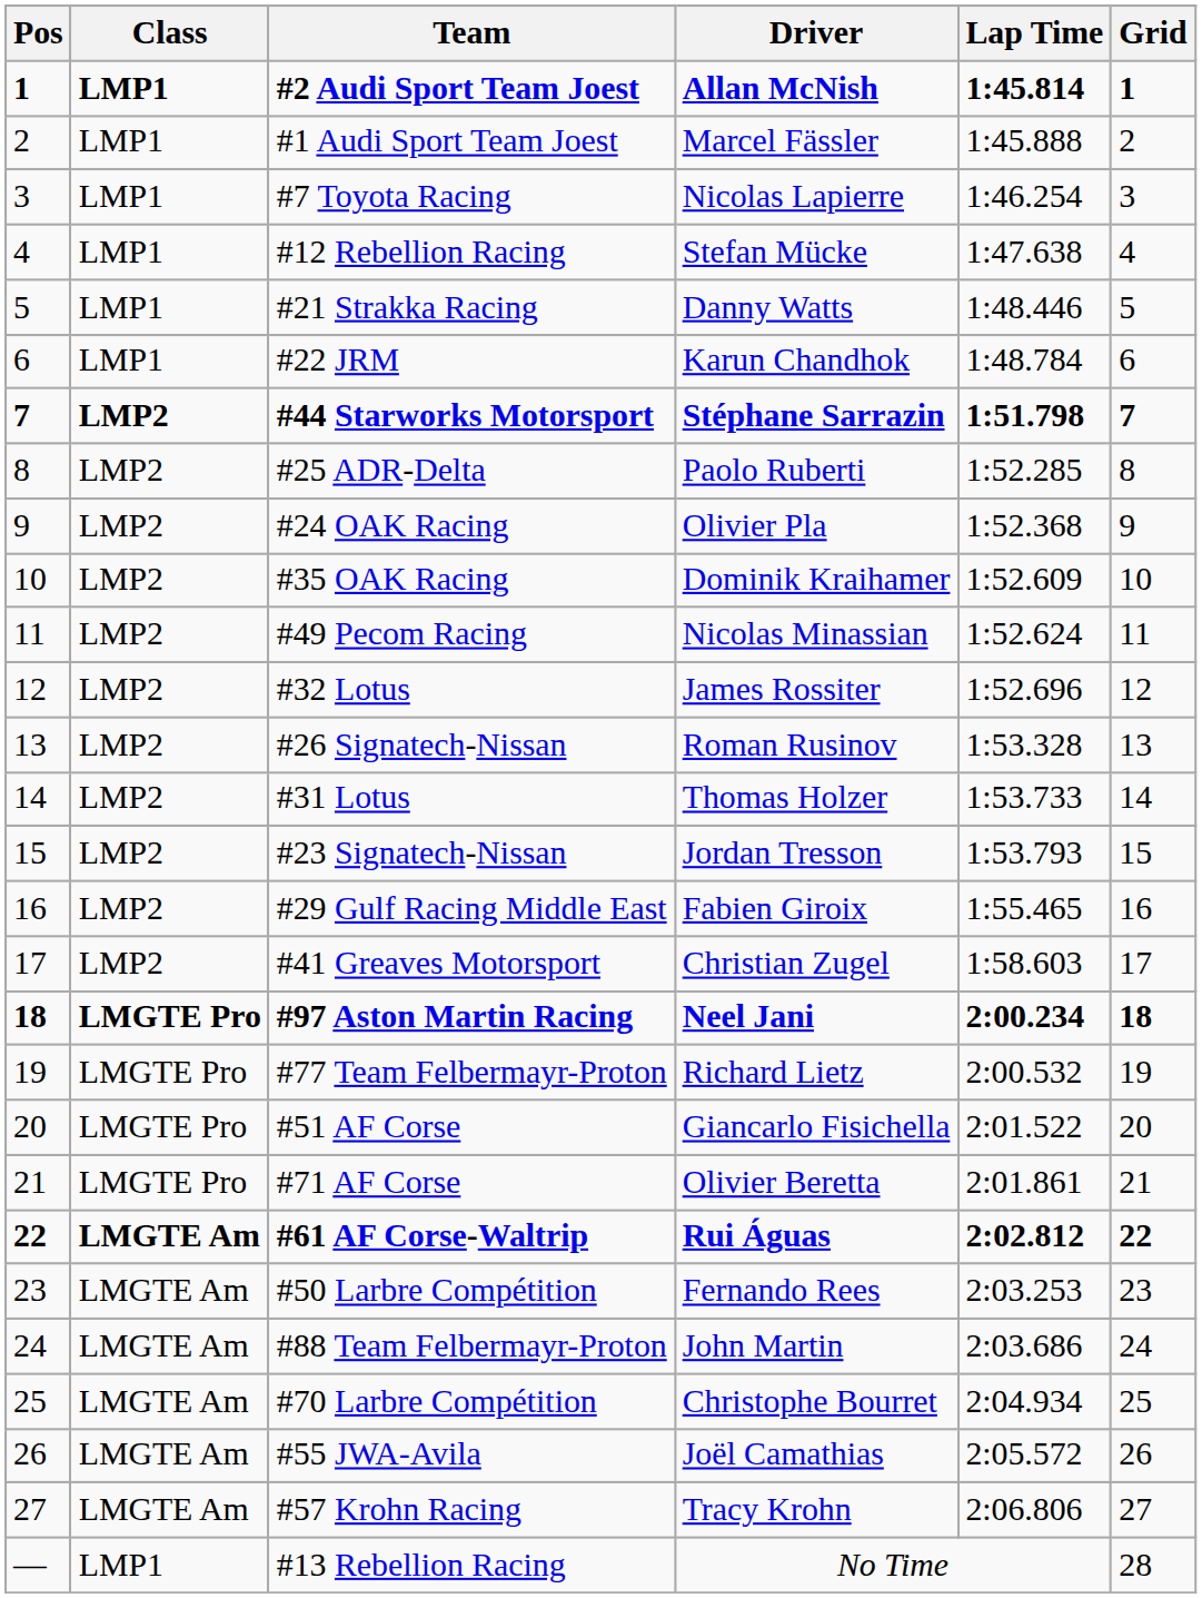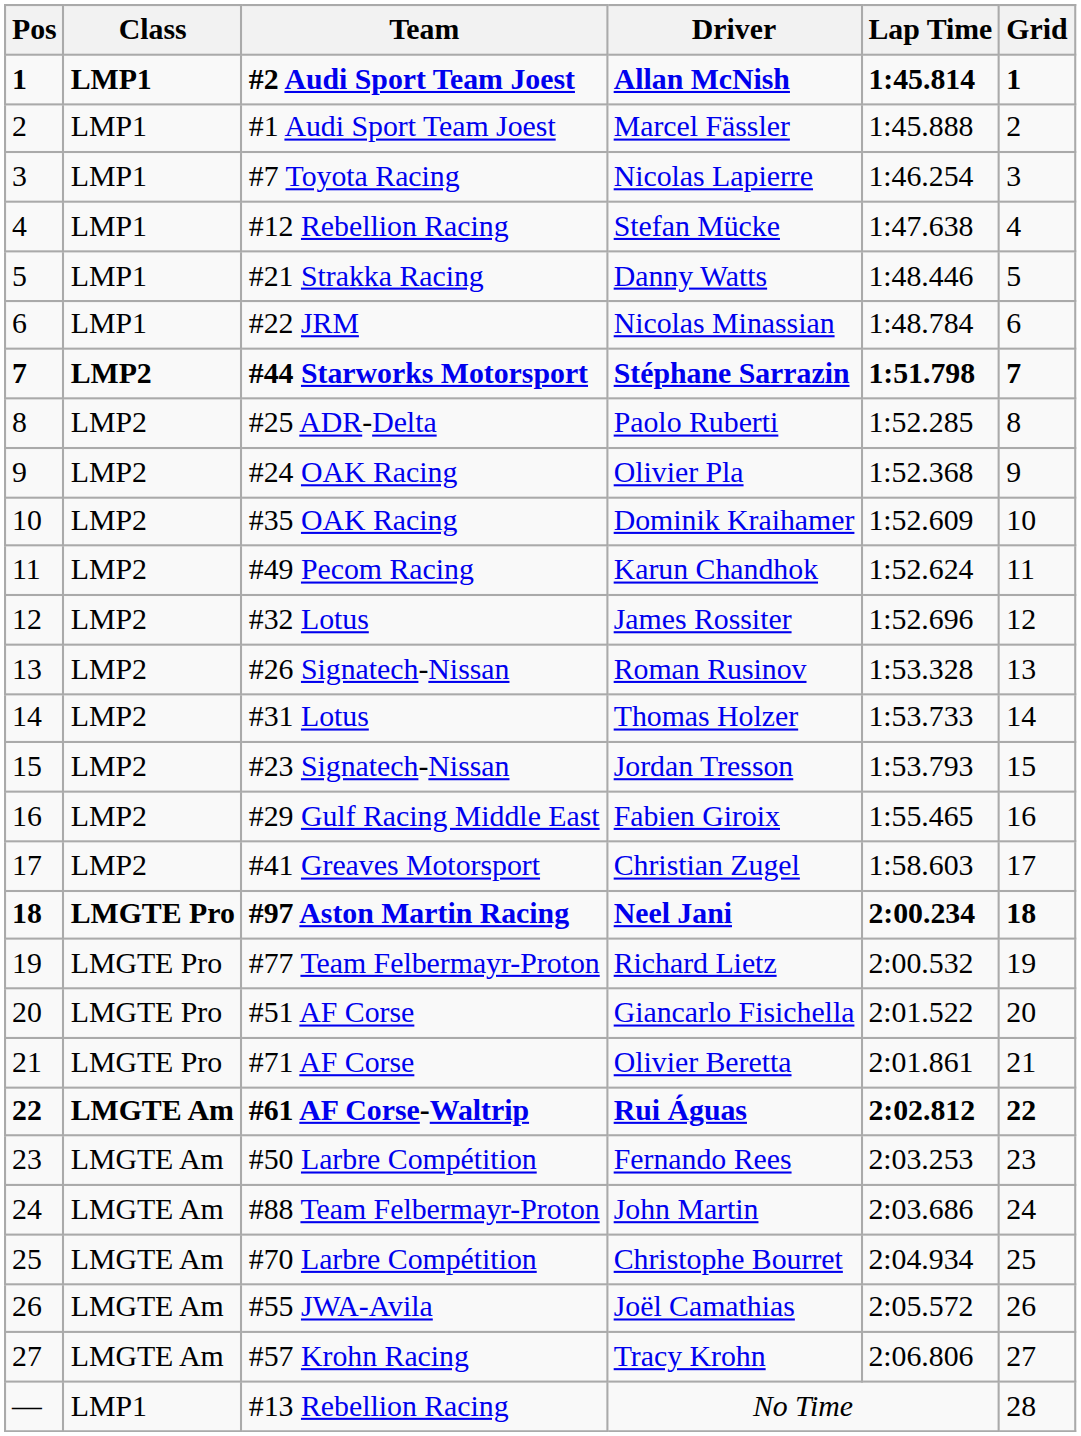#22 JRM | Driver: Karun Chandhok -> Nicolas Minassian
#49 Pecom Racing | Driver: Nicolas Minassian -> Karun Chandhok
